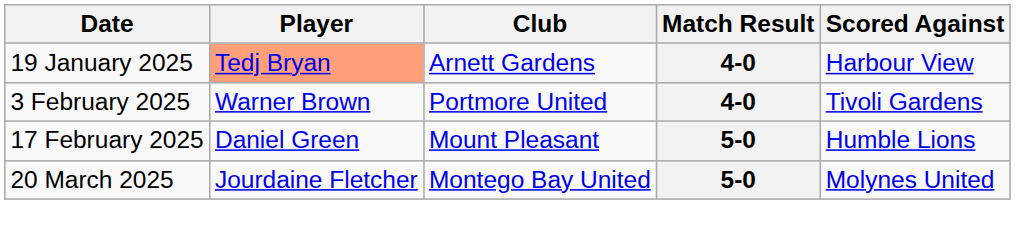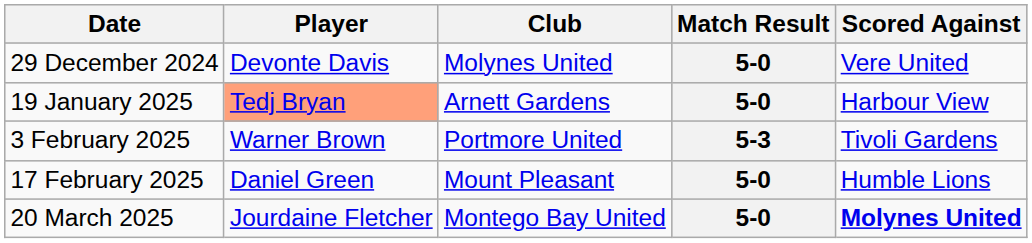+ row: 29 December 2024 | Devonte Davis | Molynes United | 5-0 | Vere United
19 January 2025 | Match Result: 4-0 -> 5-0
3 February 2025 | Match Result: 4-0 -> 5-3
20 March 2025 | Scored Against: normal -> bold
